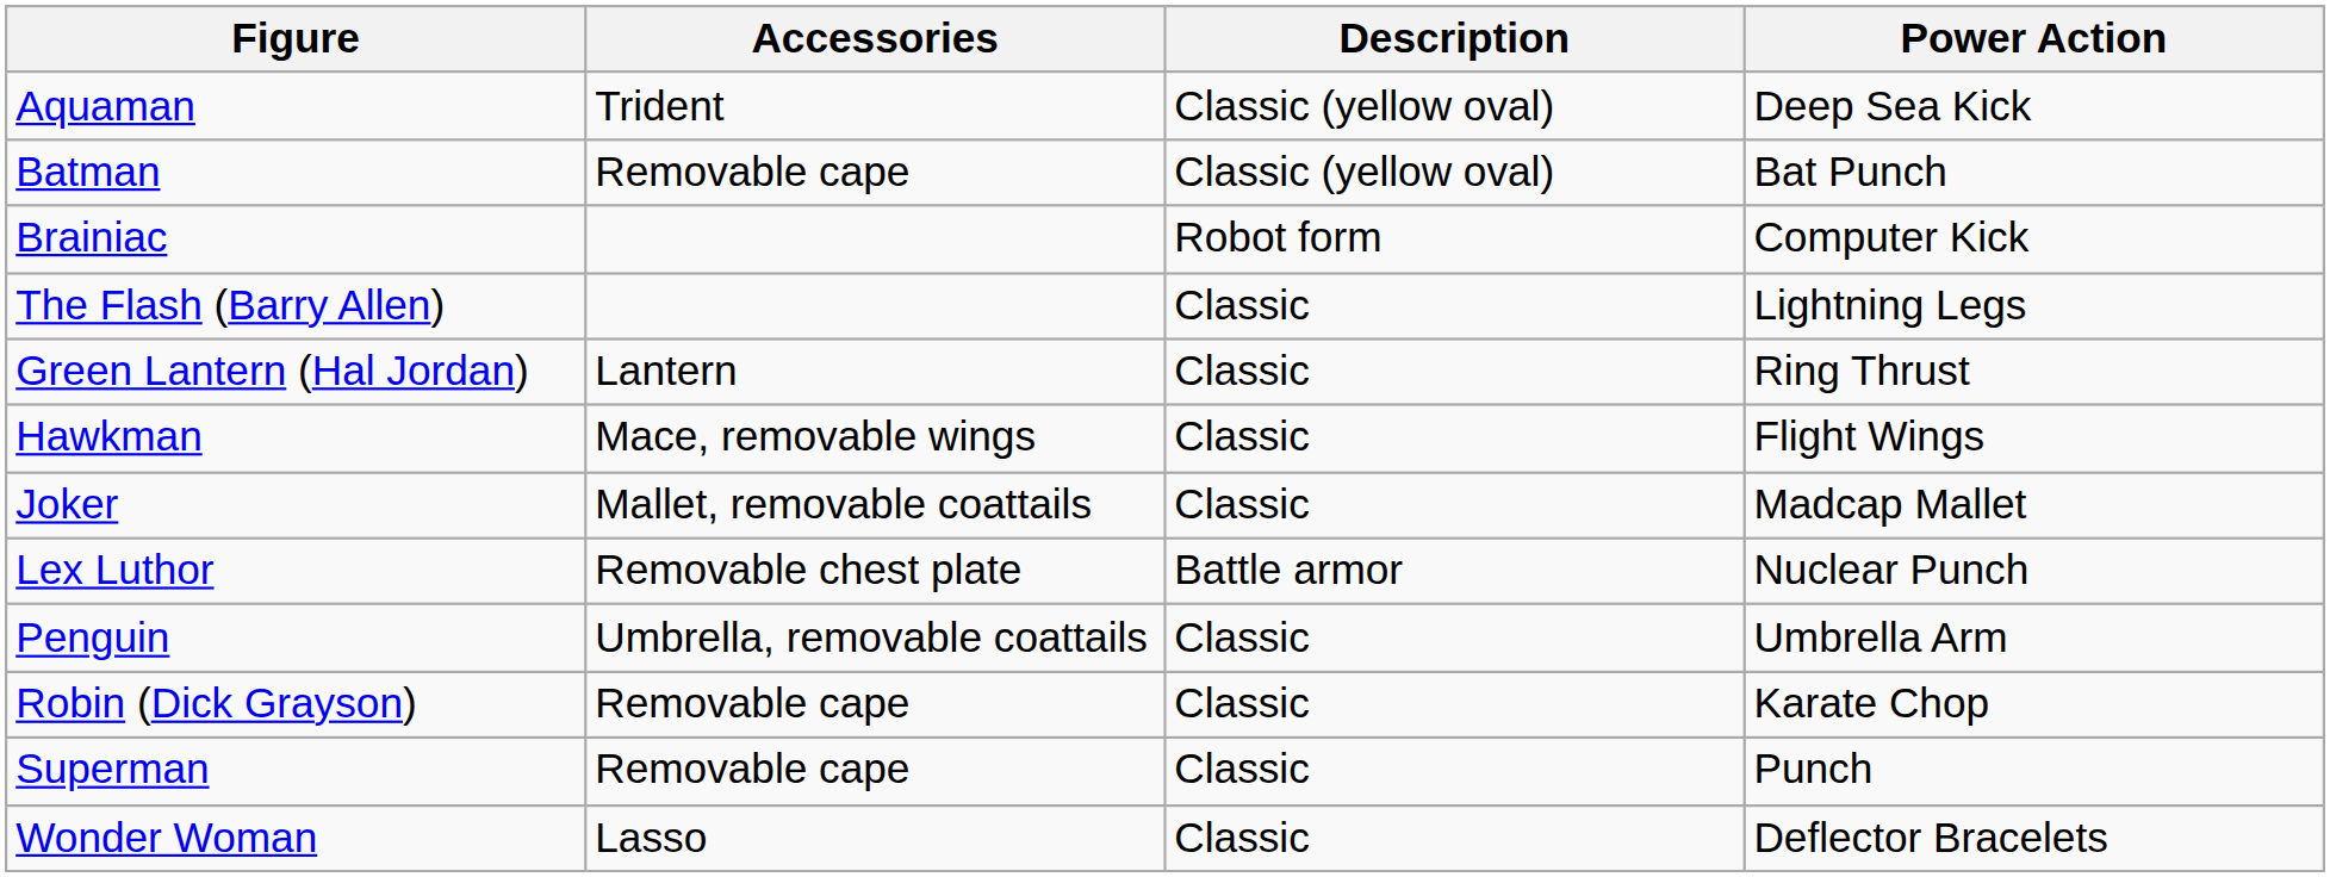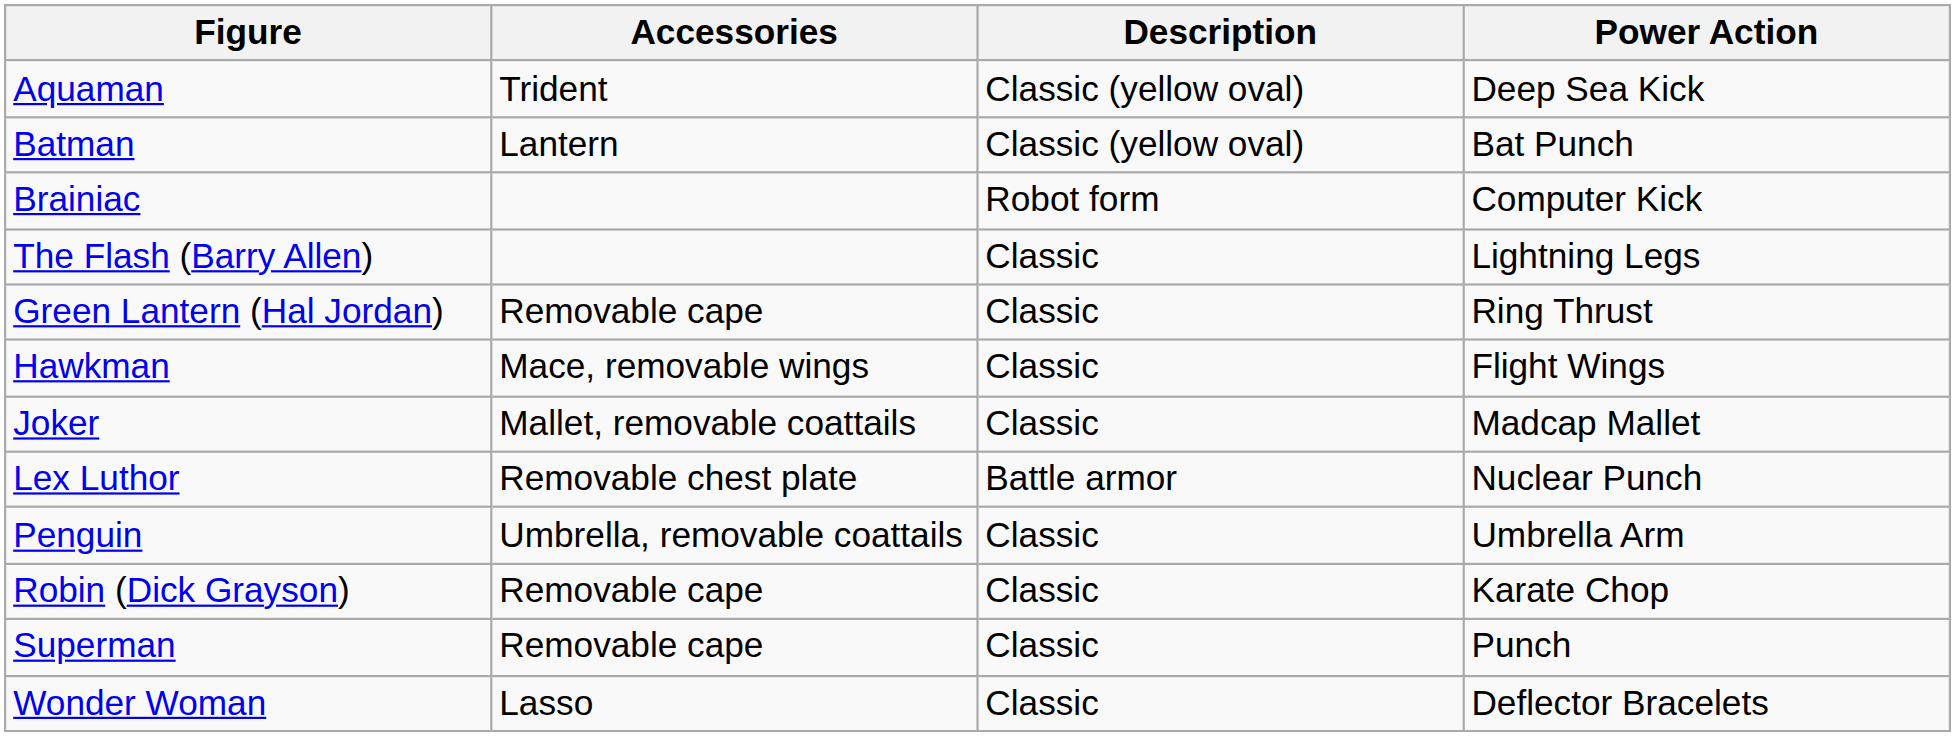Batman | Accessories: Removable cape -> Lantern
Green Lantern (Hal Jordan) | Accessories: Lantern -> Removable cape
